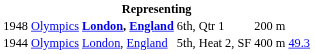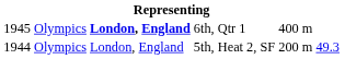6th, Qtr 1 | column 1: 1948 -> 1945
6th, Qtr 1 | column 5: 200 m -> 400 m
5th, Heat 2, SF | column 5: 400 m -> 200 m
